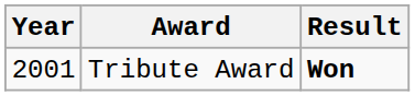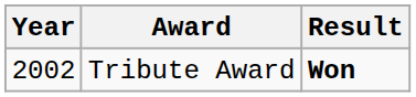Tribute Award | Year: 2001 -> 2002
